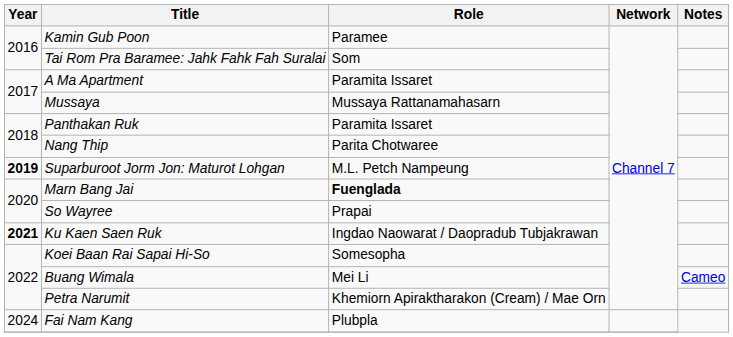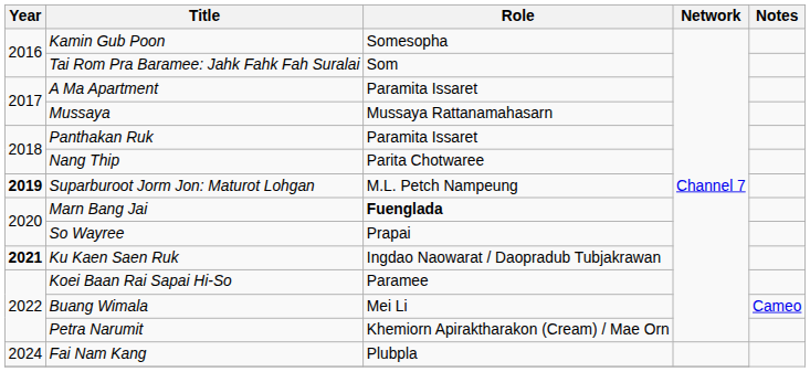Kamin Gub Poon | Role: Paramee -> Somesopha
Koei Baan Rai Sapai Hi-So | Role: Somesopha -> Paramee
